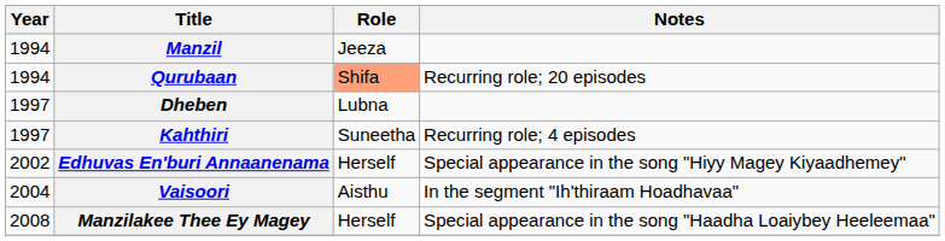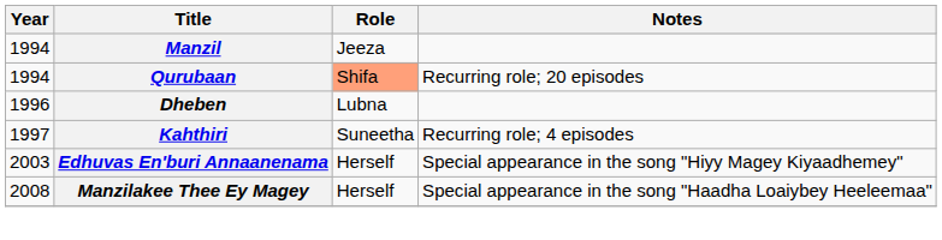Dheben | Year: 1997 -> 1996
Edhuvas En'buri Annaanenama | Year: 2002 -> 2003
- row: 2004 | Vaisoori | Aisthu | In the segment "Ih'thiraam Hoadhavaa"
